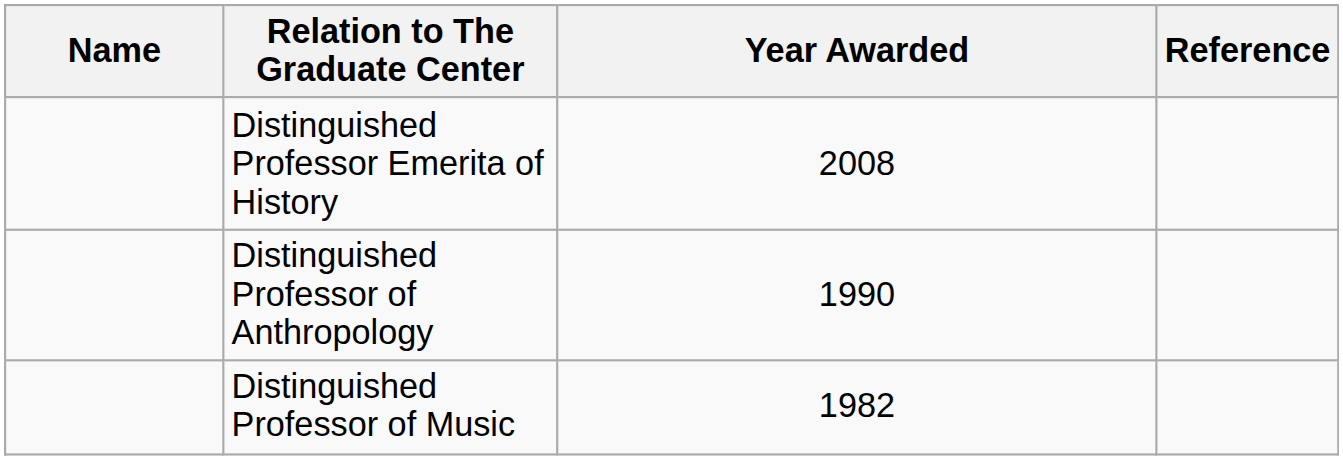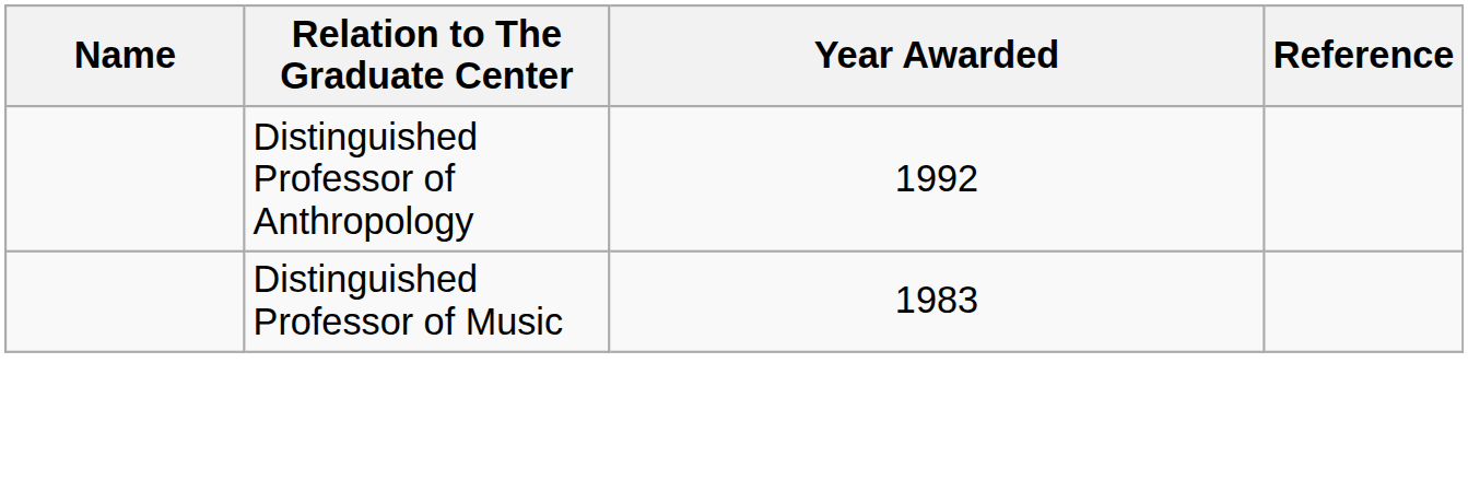- row: Distinguished Professor Emerita of History | 2008
Distinguished Professor of Anthropology | Year Awarded: 1990 -> 1992
Distinguished Professor of Music | Year Awarded: 1982 -> 1983
